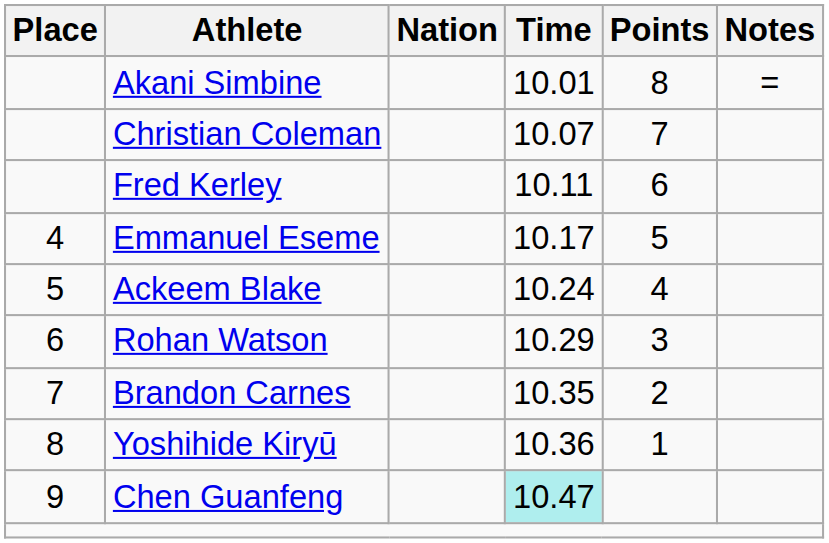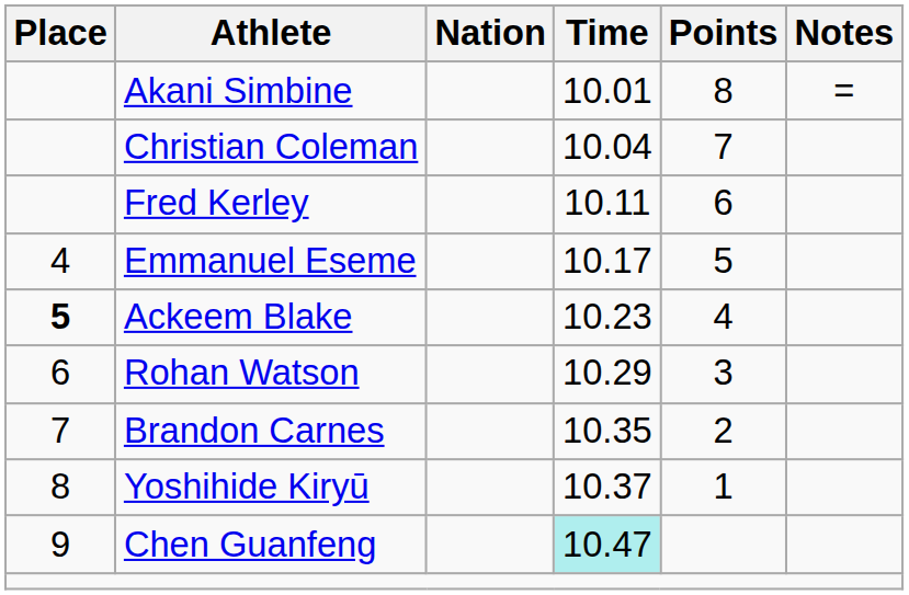Christian Coleman | Time: 10.07 -> 10.04
Ackeem Blake | Place: normal -> bold
Ackeem Blake | Time: 10.24 -> 10.23
Yoshihide Kiryū | Time: 10.36 -> 10.37
